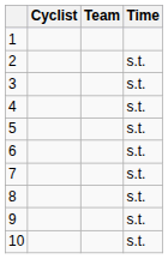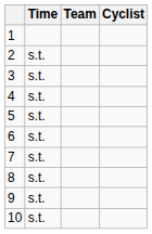columns swapped: Cyclist <-> Time
